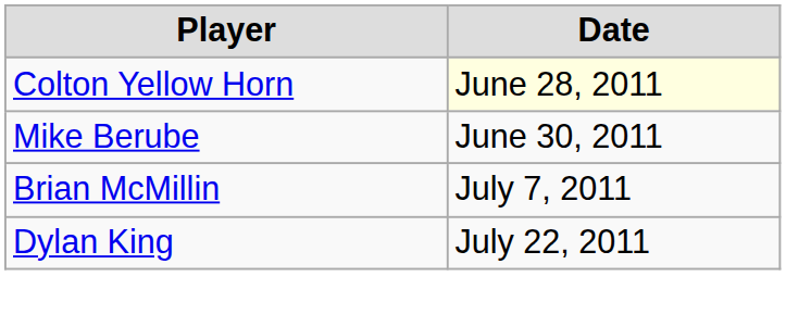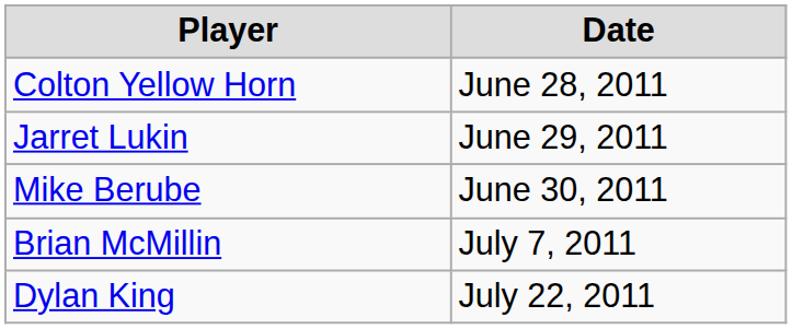Colton Yellow Horn | Date: lightyellow background -> no background
+ row: Jarret Lukin | June 29, 2011
